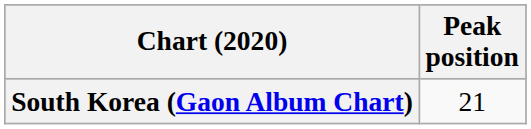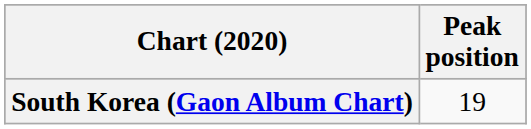South Korea (Gaon Album Chart) | Peak position: 21 -> 19
